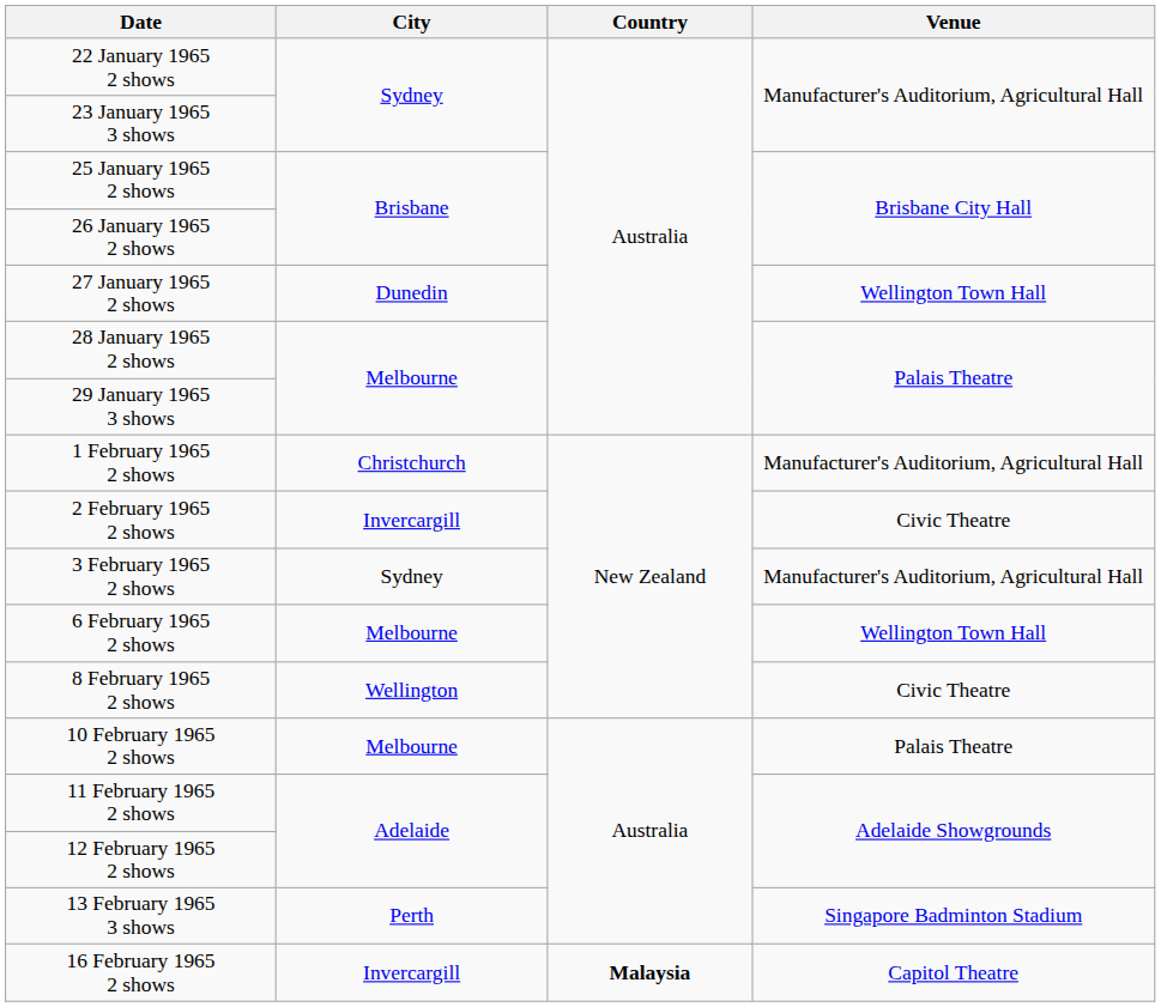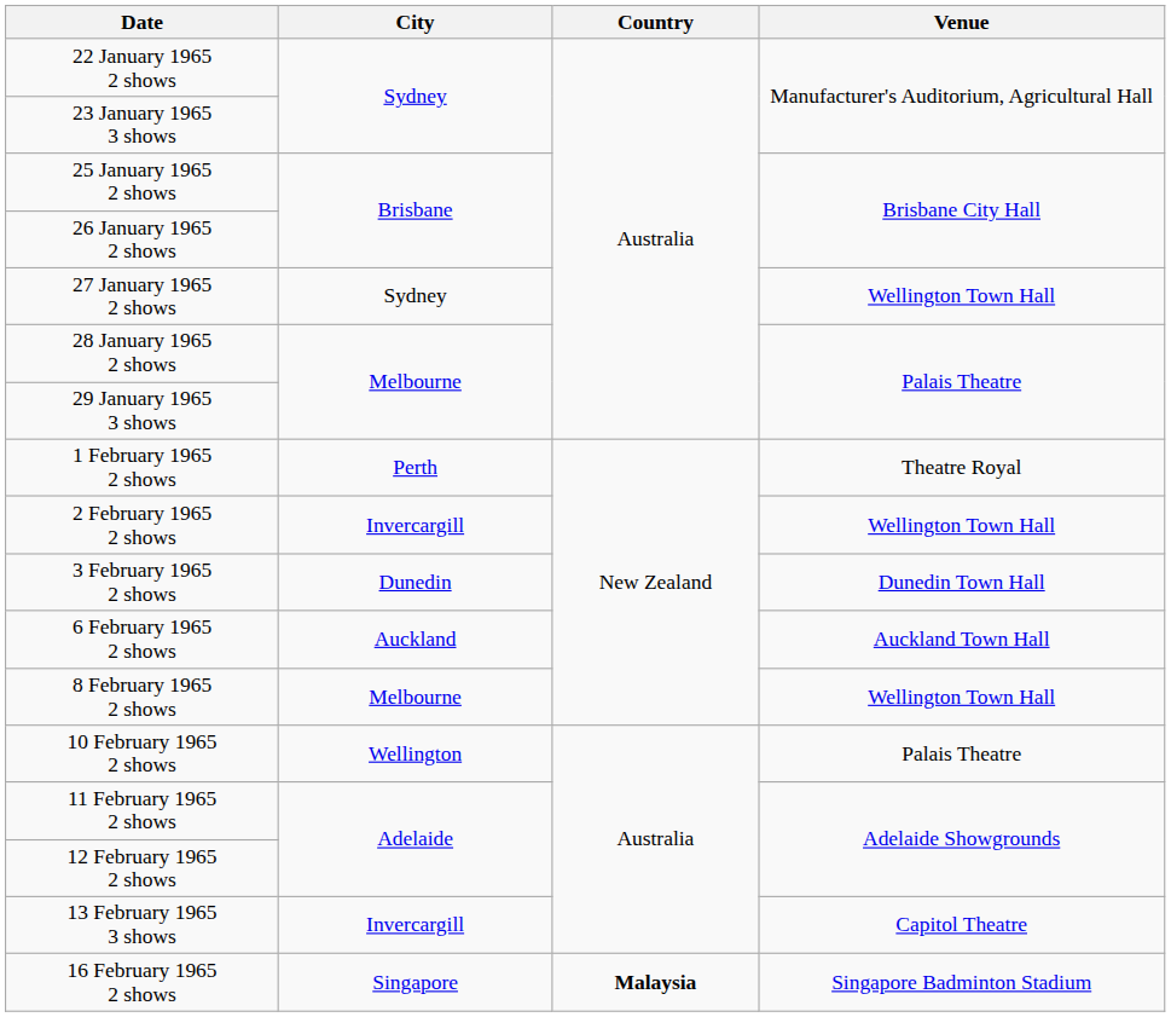27 January 1965 2 shows | City: Dunedin -> Sydney
1 February 1965 2 shows | City: Christchurch -> Perth
1 February 1965 2 shows | Venue: Manufacturer's Auditorium, Agricultural Hall -> Theatre Royal
2 February 1965 2 shows | Venue: Civic Theatre -> Wellington Town Hall
3 February 1965 2 shows | City: Sydney -> Dunedin
3 February 1965 2 shows | Venue: Manufacturer's Auditorium, Agricultural Hall -> Dunedin Town Hall
6 February 1965 2 shows | City: Melbourne -> Auckland
6 February 1965 2 shows | Venue: Wellington Town Hall -> Auckland Town Hall
8 February 1965 2 shows | City: Wellington -> Melbourne
8 February 1965 2 shows | Venue: Civic Theatre -> Wellington Town Hall
10 February 1965 2 shows | City: Melbourne -> Wellington
13 February 1965 3 shows | City: Perth -> Invercargill
13 February 1965 3 shows | Venue: Singapore Badminton Stadium -> Capitol Theatre
16 February 1965 2 shows | City: Invercargill -> Singapore
16 February 1965 2 shows | Venue: Capitol Theatre -> Singapore Badminton Stadium
